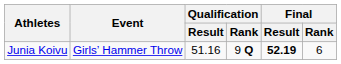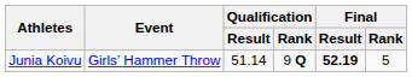Junia Koivu | Qualification / Result: 51.16 -> 51.14
Junia Koivu | Final / Rank: 6 -> 5
